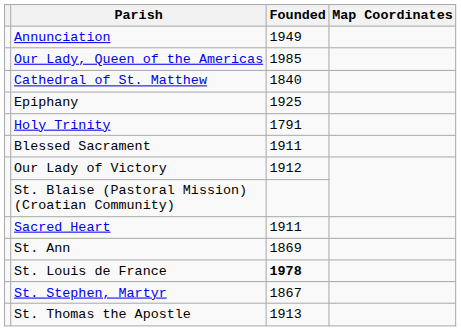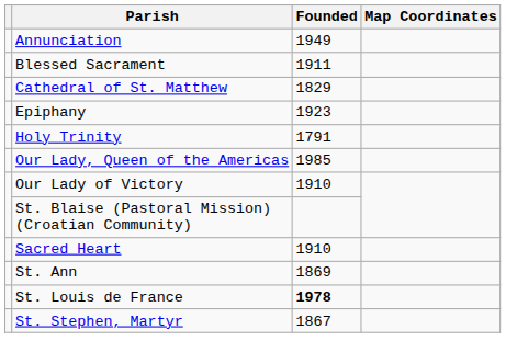rows swapped: Blessed Sacrament <-> Our Lady, Queen of the Americas
Cathedral of St. Matthew | Founded: 1840 -> 1829
Epiphany | Founded: 1925 -> 1923
Our Lady of Victory | Founded: 1912 -> 1910
Sacred Heart | Founded: 1911 -> 1910
- row: St. Thomas the Apostle | 1913
